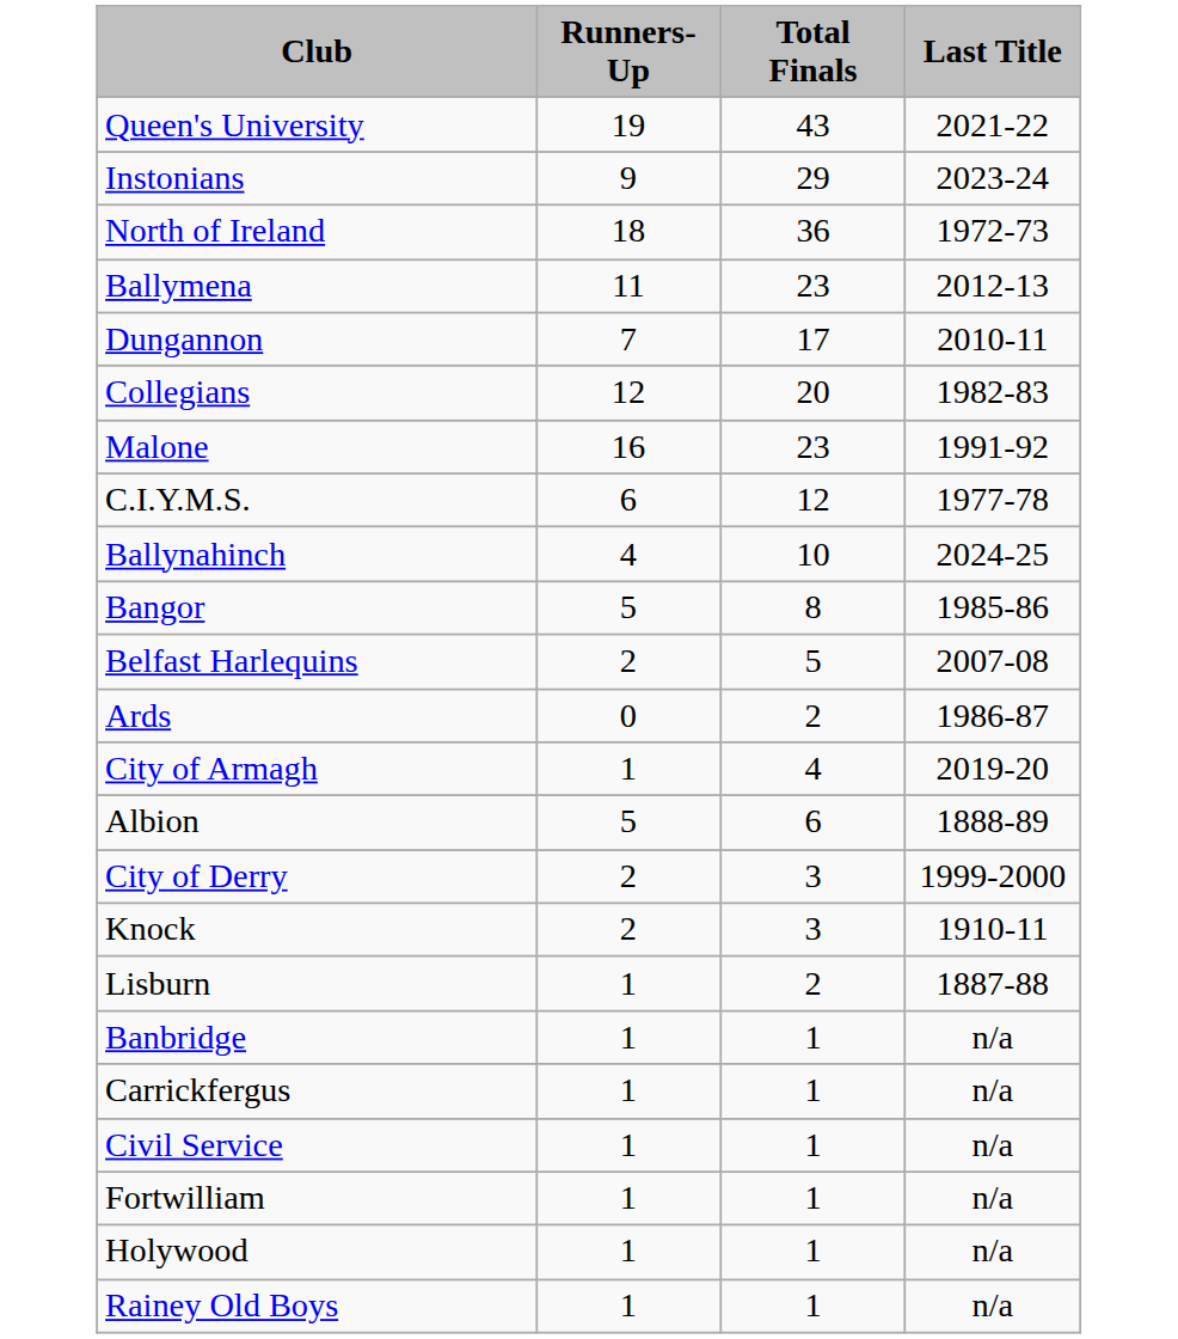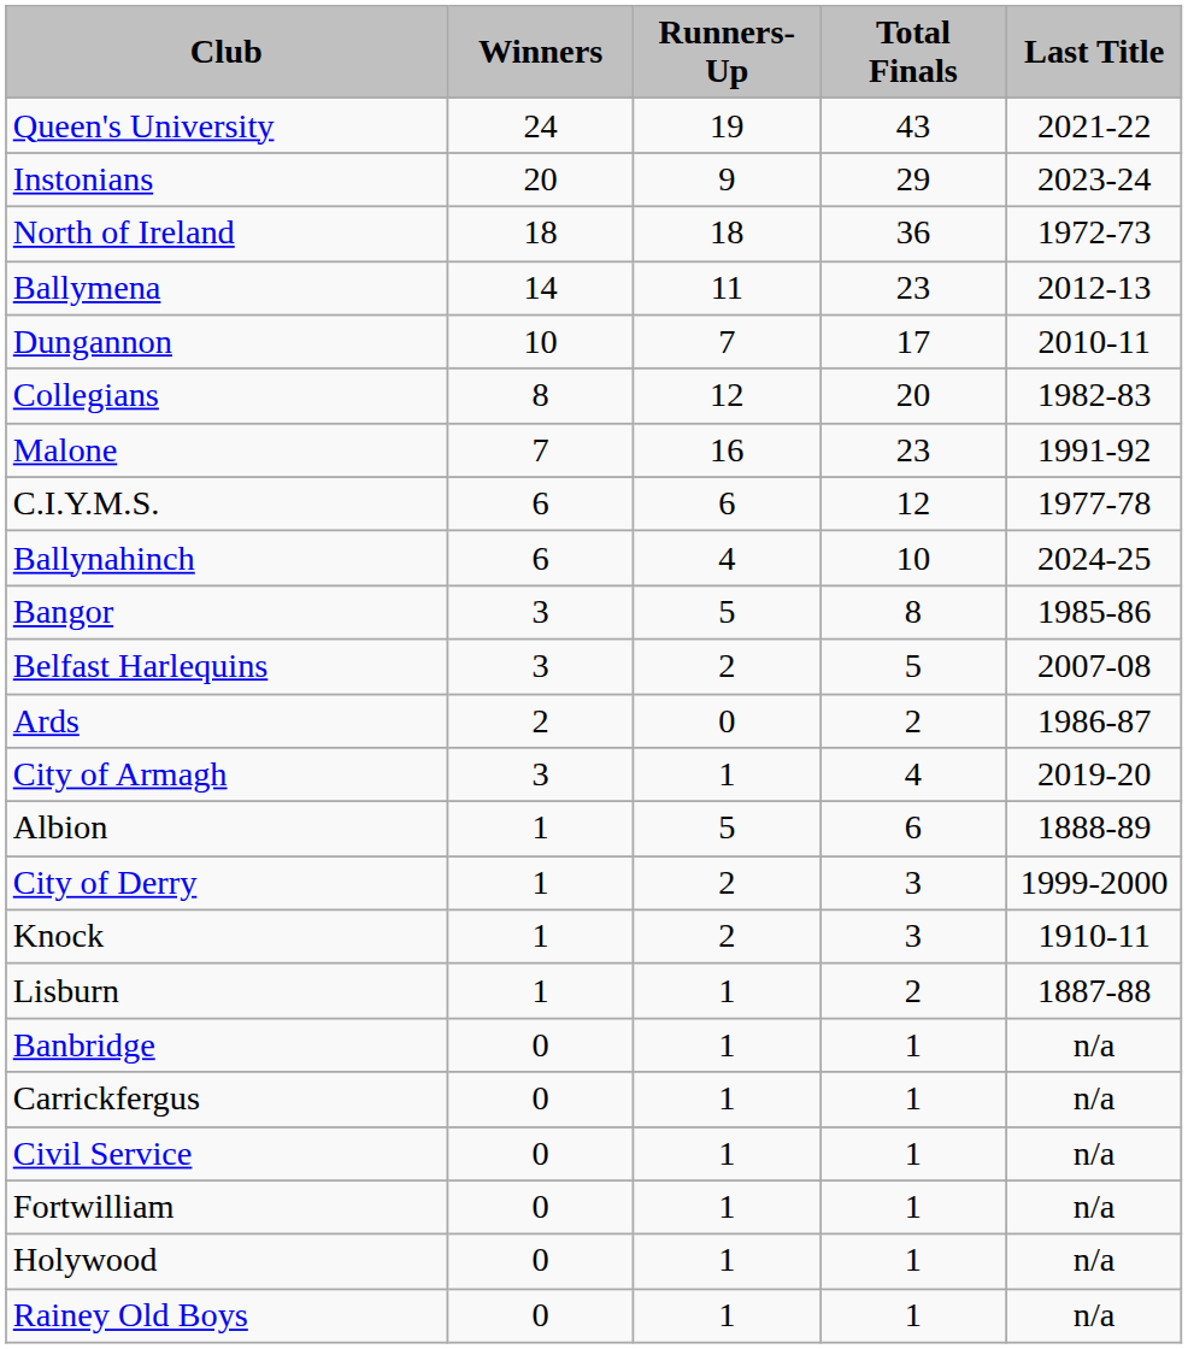+ column: Winners | 24 | 20 | 18 | 14 | 10 | 8 | 7 | 6 | 6 | 3 | 3 | 2 | 3 | 1 | 1 | 1 | 1 | 0 | 0 | 0 | 0 | 0 | 0
